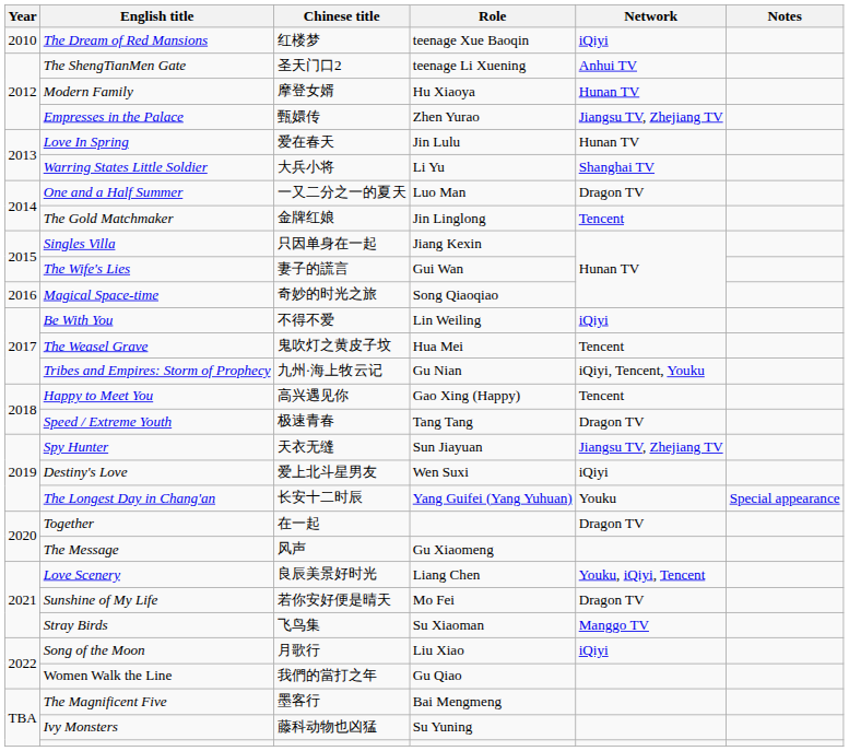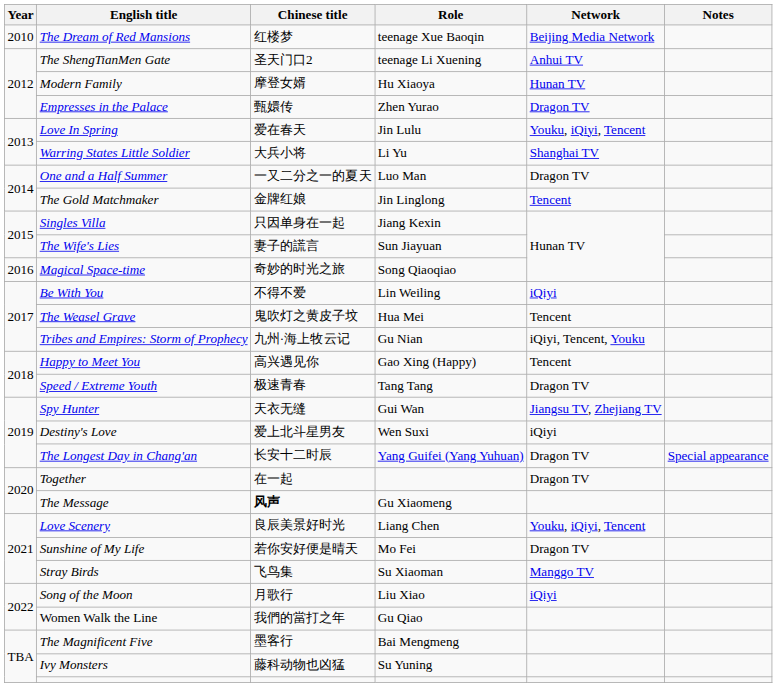The Dream of Red Mansions | Network: iQiyi -> Beijing Media Network
Empresses in the Palace | Network: Jiangsu TV, Zhejiang TV -> Dragon TV
Love In Spring | Network: Hunan TV -> Youku, iQiyi, Tencent
The Wife's Lies | Role: Gui Wan -> Sun Jiayuan
Spy Hunter | Role: Sun Jiayuan -> Gui Wan
The Longest Day in Chang'an | Network: Youku -> Dragon TV
The Message | Chinese title: normal -> bold
